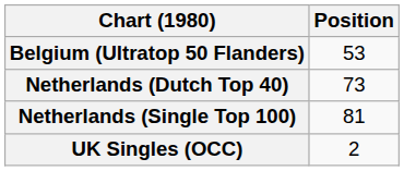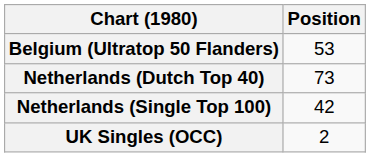Netherlands (Single Top 100) | Position: 81 -> 42
